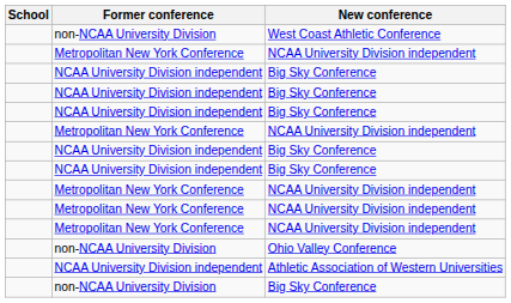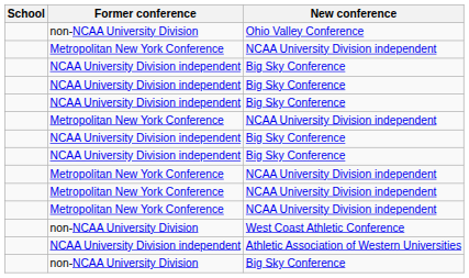rows swapped: Ohio Valley Conference <-> West Coast Athletic Conference
